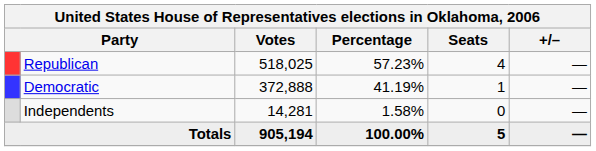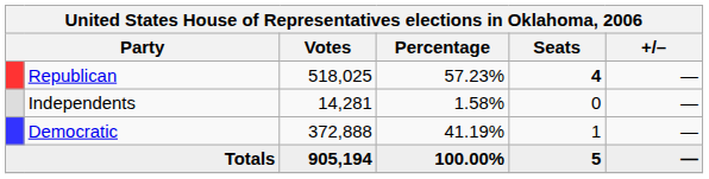Republican | Seats: normal -> bold
rows swapped: Democratic <-> Independents
